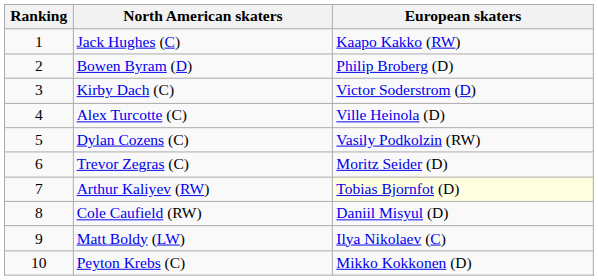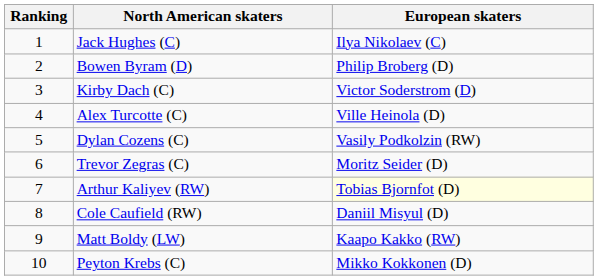Jack Hughes (C) | European skaters: Kaapo Kakko (RW) -> Ilya Nikolaev (C)
Matt Boldy (LW) | European skaters: Ilya Nikolaev (C) -> Kaapo Kakko (RW)
